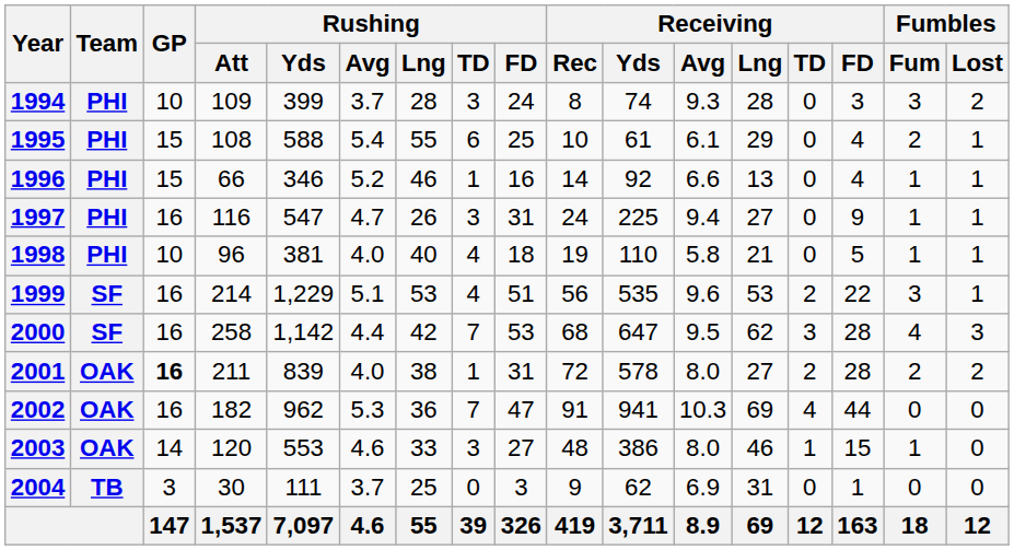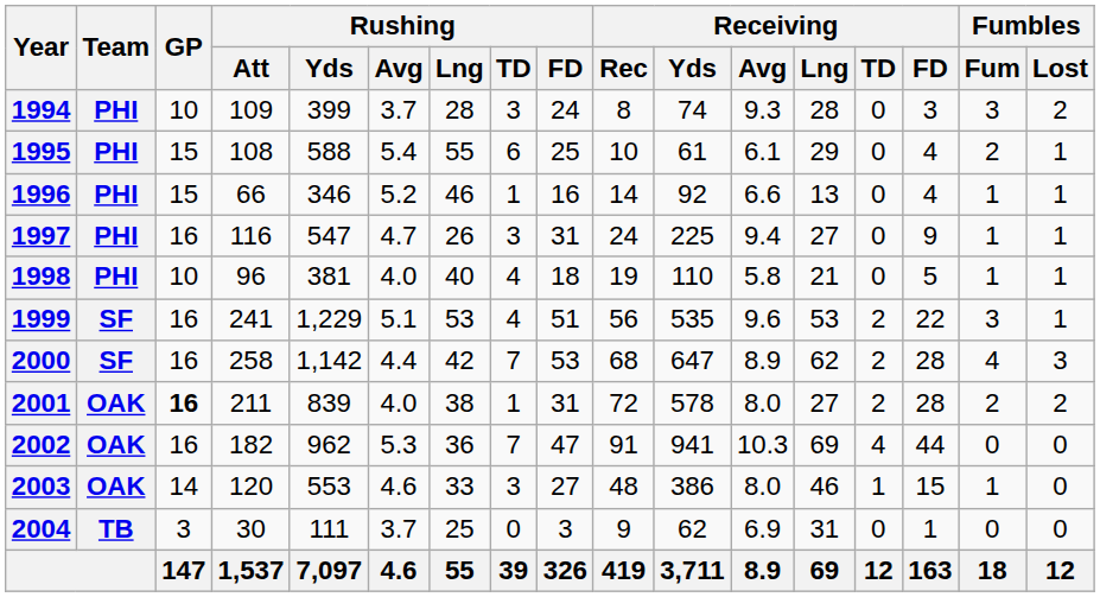1999 | Rushing / Att: 214 -> 241
2000 | Receiving / Avg: 9.5 -> 8.9
2000 | Receiving / TD: 3 -> 2
